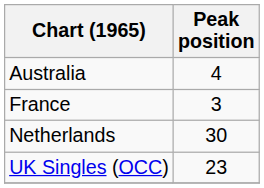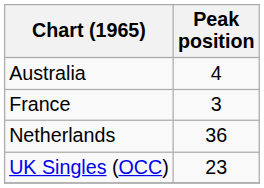Netherlands | Peak position: 30 -> 36
